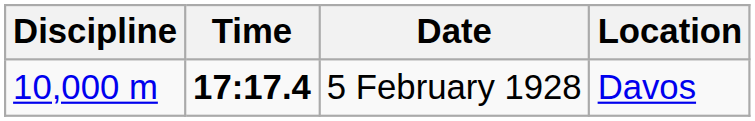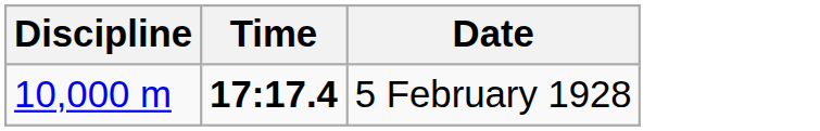- column: Location | Davos
